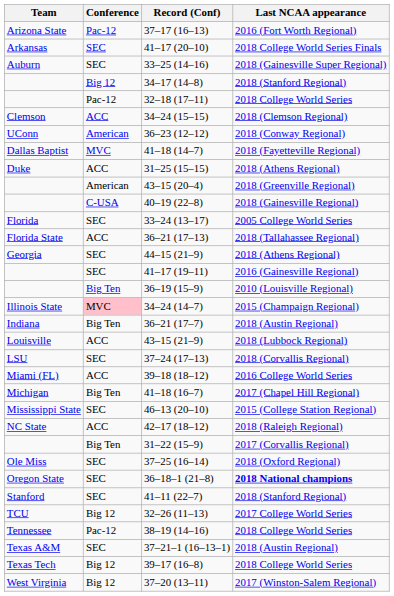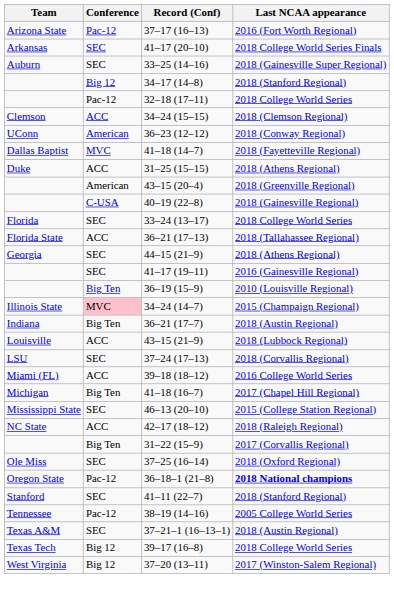33–24 (13–17) | Last NCAA appearance: 2005 College World Series -> 2018 College World Series
36–18–1 (21–8) | Conference: SEC -> Pac-12
- row: TCU | Big 12 | 32–26 (11–13) | 2017 College World Series
38–19 (14–16) | Last NCAA appearance: 2018 College World Series -> 2005 College World Series
